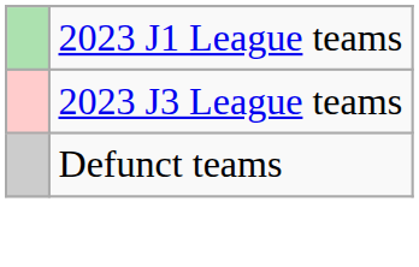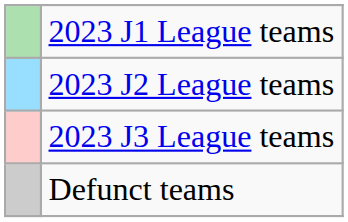+ row: 2023 J2 League teams
